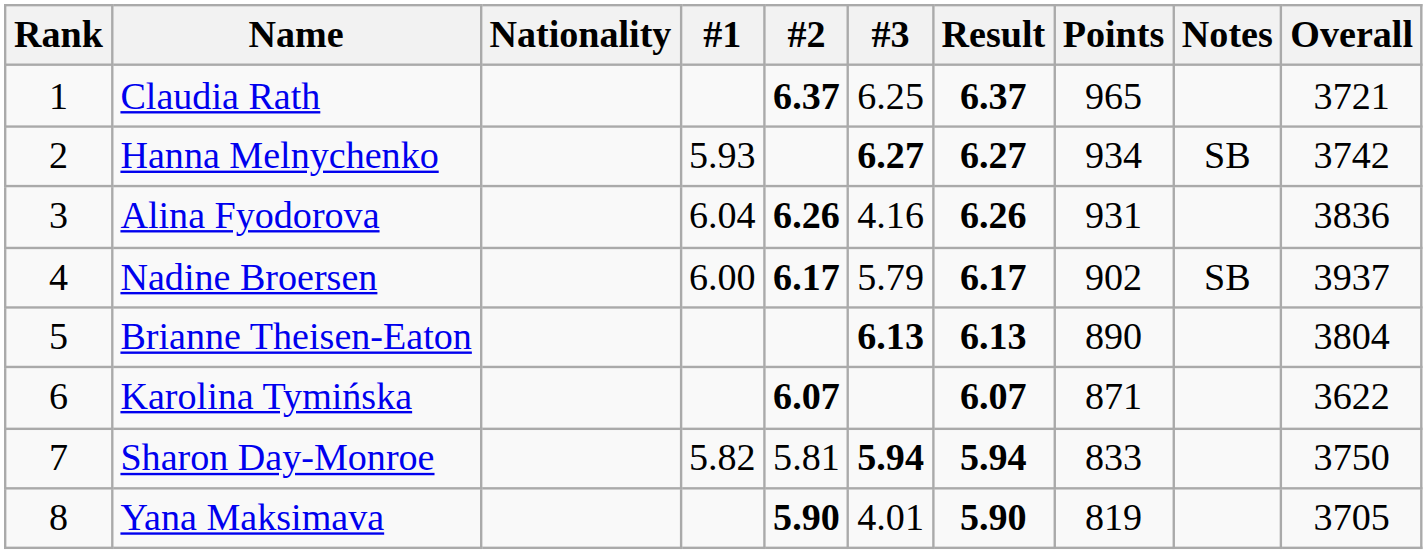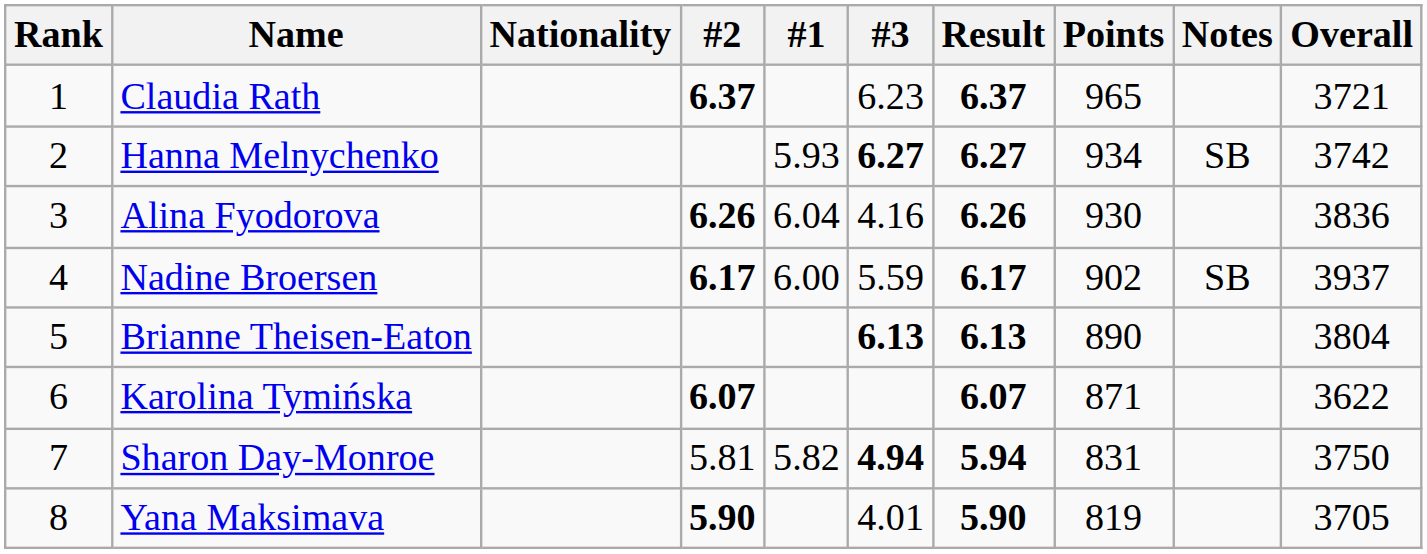columns swapped: #1 <-> #2
Claudia Rath | #3: 6.25 -> 6.23
Alina Fyodorova | Points: 931 -> 930
Nadine Broersen | #3: 5.79 -> 5.59
Sharon Day-Monroe | #3: 5.94 -> 4.94
Sharon Day-Monroe | Points: 833 -> 831
